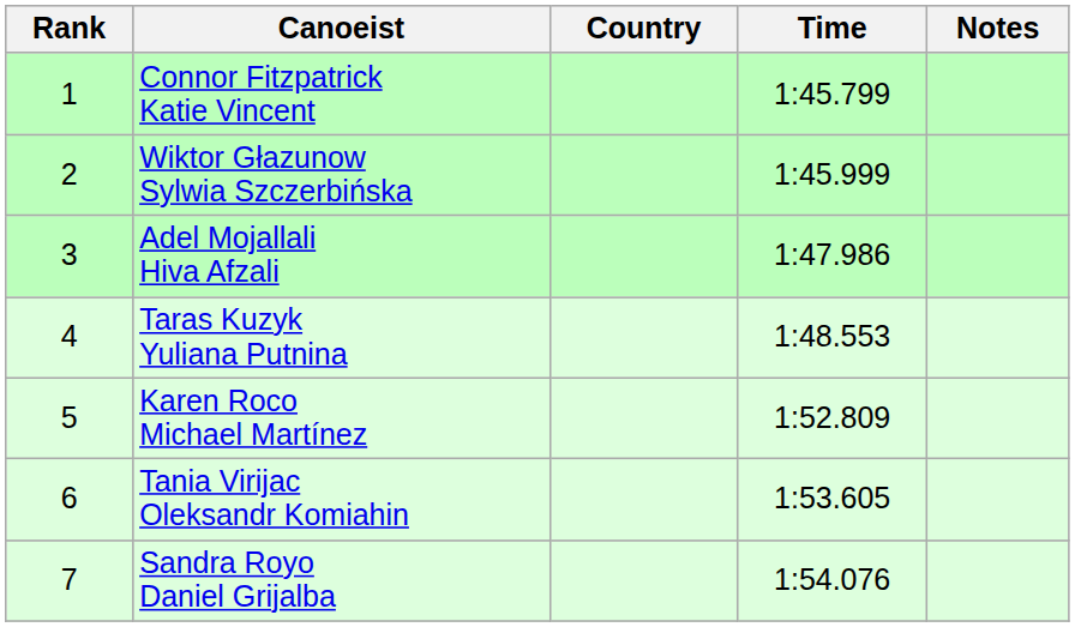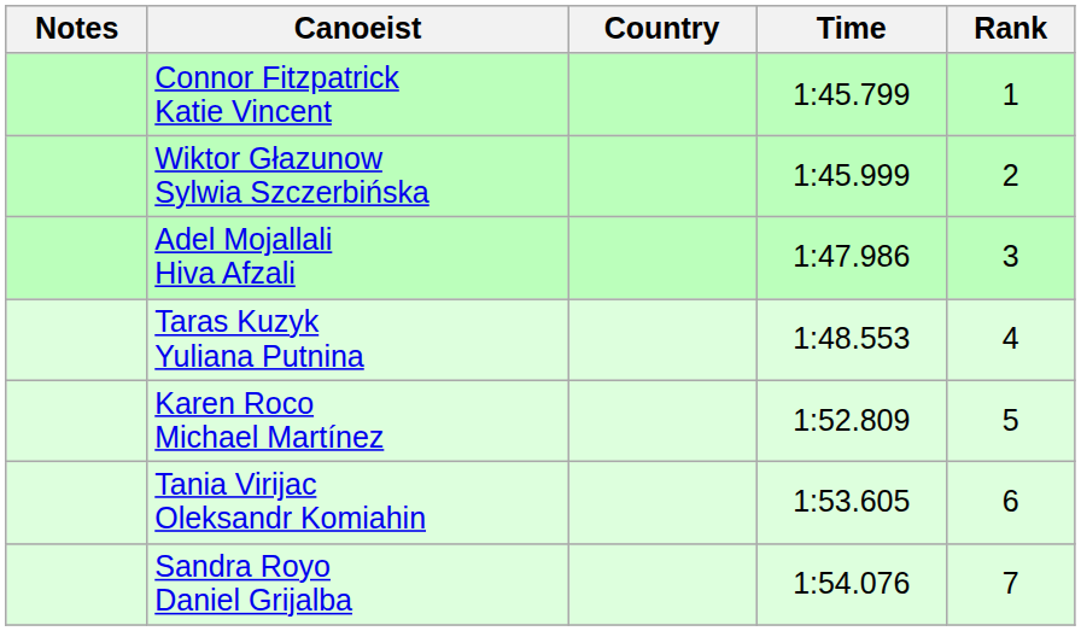columns swapped: Rank <-> Notes
